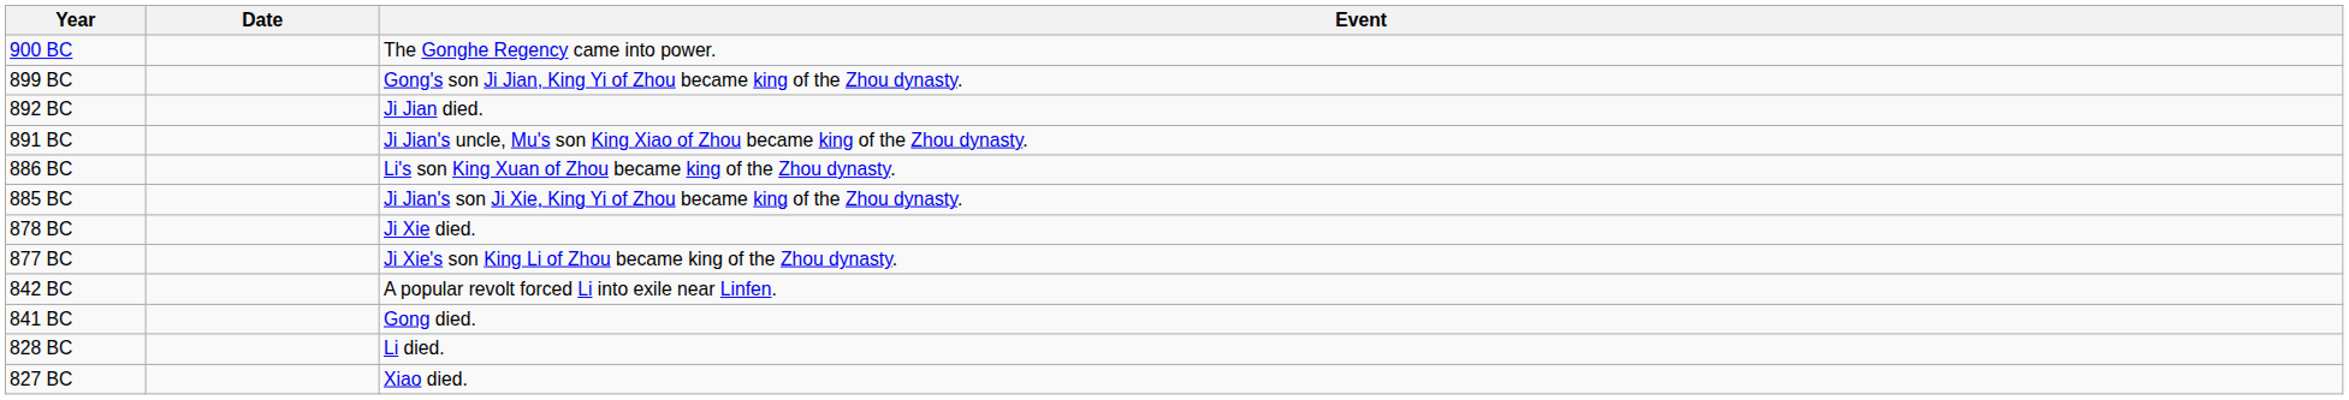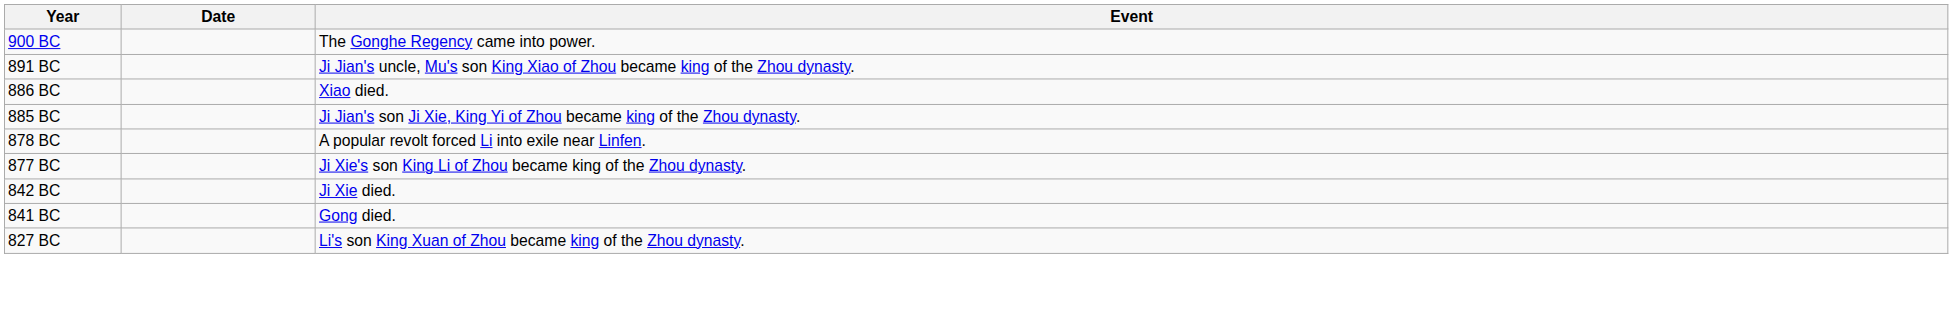- row: 899 BC | Gong's son Ji Jian, King Yi of Zhou became king of the Zhou dynasty.
- row: 892 BC | Ji Jian died.
886 BC | Event: Li's son King Xuan of Zhou became king of the Zhou dynasty. -> Xiao died.
878 BC | Event: Ji Xie died. -> A popular revolt forced Li into exile near Linfen.
842 BC | Event: A popular revolt forced Li into exile near Linfen. -> Ji Xie died.
- row: 828 BC | Li died.
827 BC | Event: Xiao died. -> Li's son King Xuan of Zhou became king of the Zhou dynasty.
